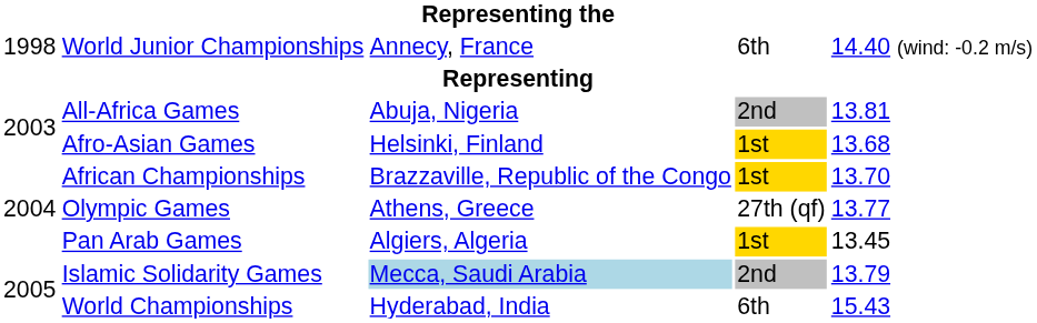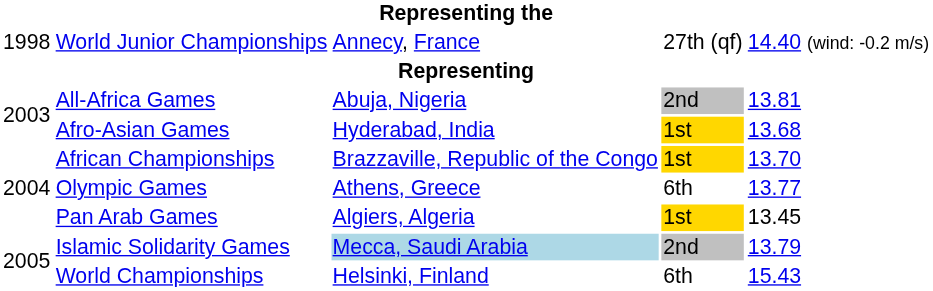World Junior Championships | column 4: 6th -> 27th (qf)
Afro-Asian Games | column 3: Helsinki, Finland -> Hyderabad, India
Olympic Games | column 4: 27th (qf) -> 6th
World Championships | column 3: Hyderabad, India -> Helsinki, Finland
